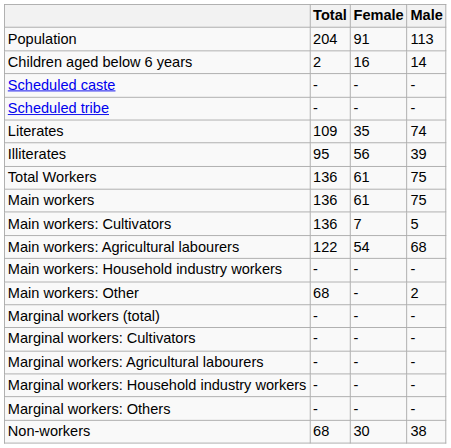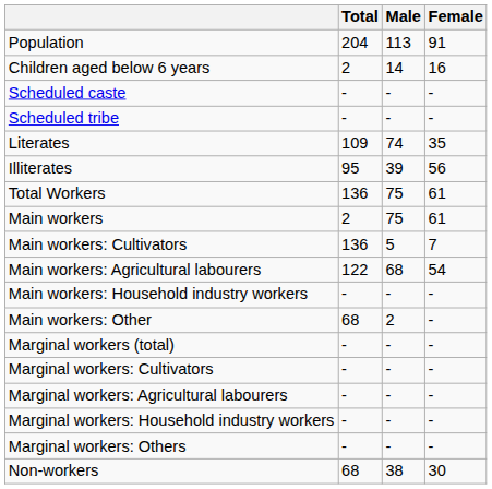columns swapped: Male <-> Female
Main workers | Total: 136 -> 2
